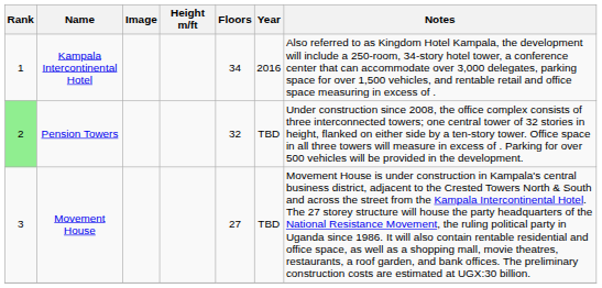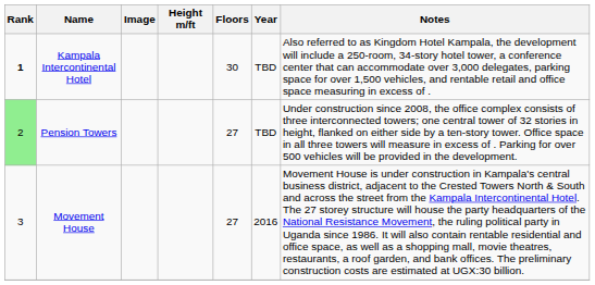Kampala Intercontinental Hotel | Rank: normal -> bold
Kampala Intercontinental Hotel | Floors: 34 -> 30
Kampala Intercontinental Hotel | Year: 2016 -> TBD
Pension Towers | Floors: 32 -> 27
Movement House | Year: TBD -> 2016
